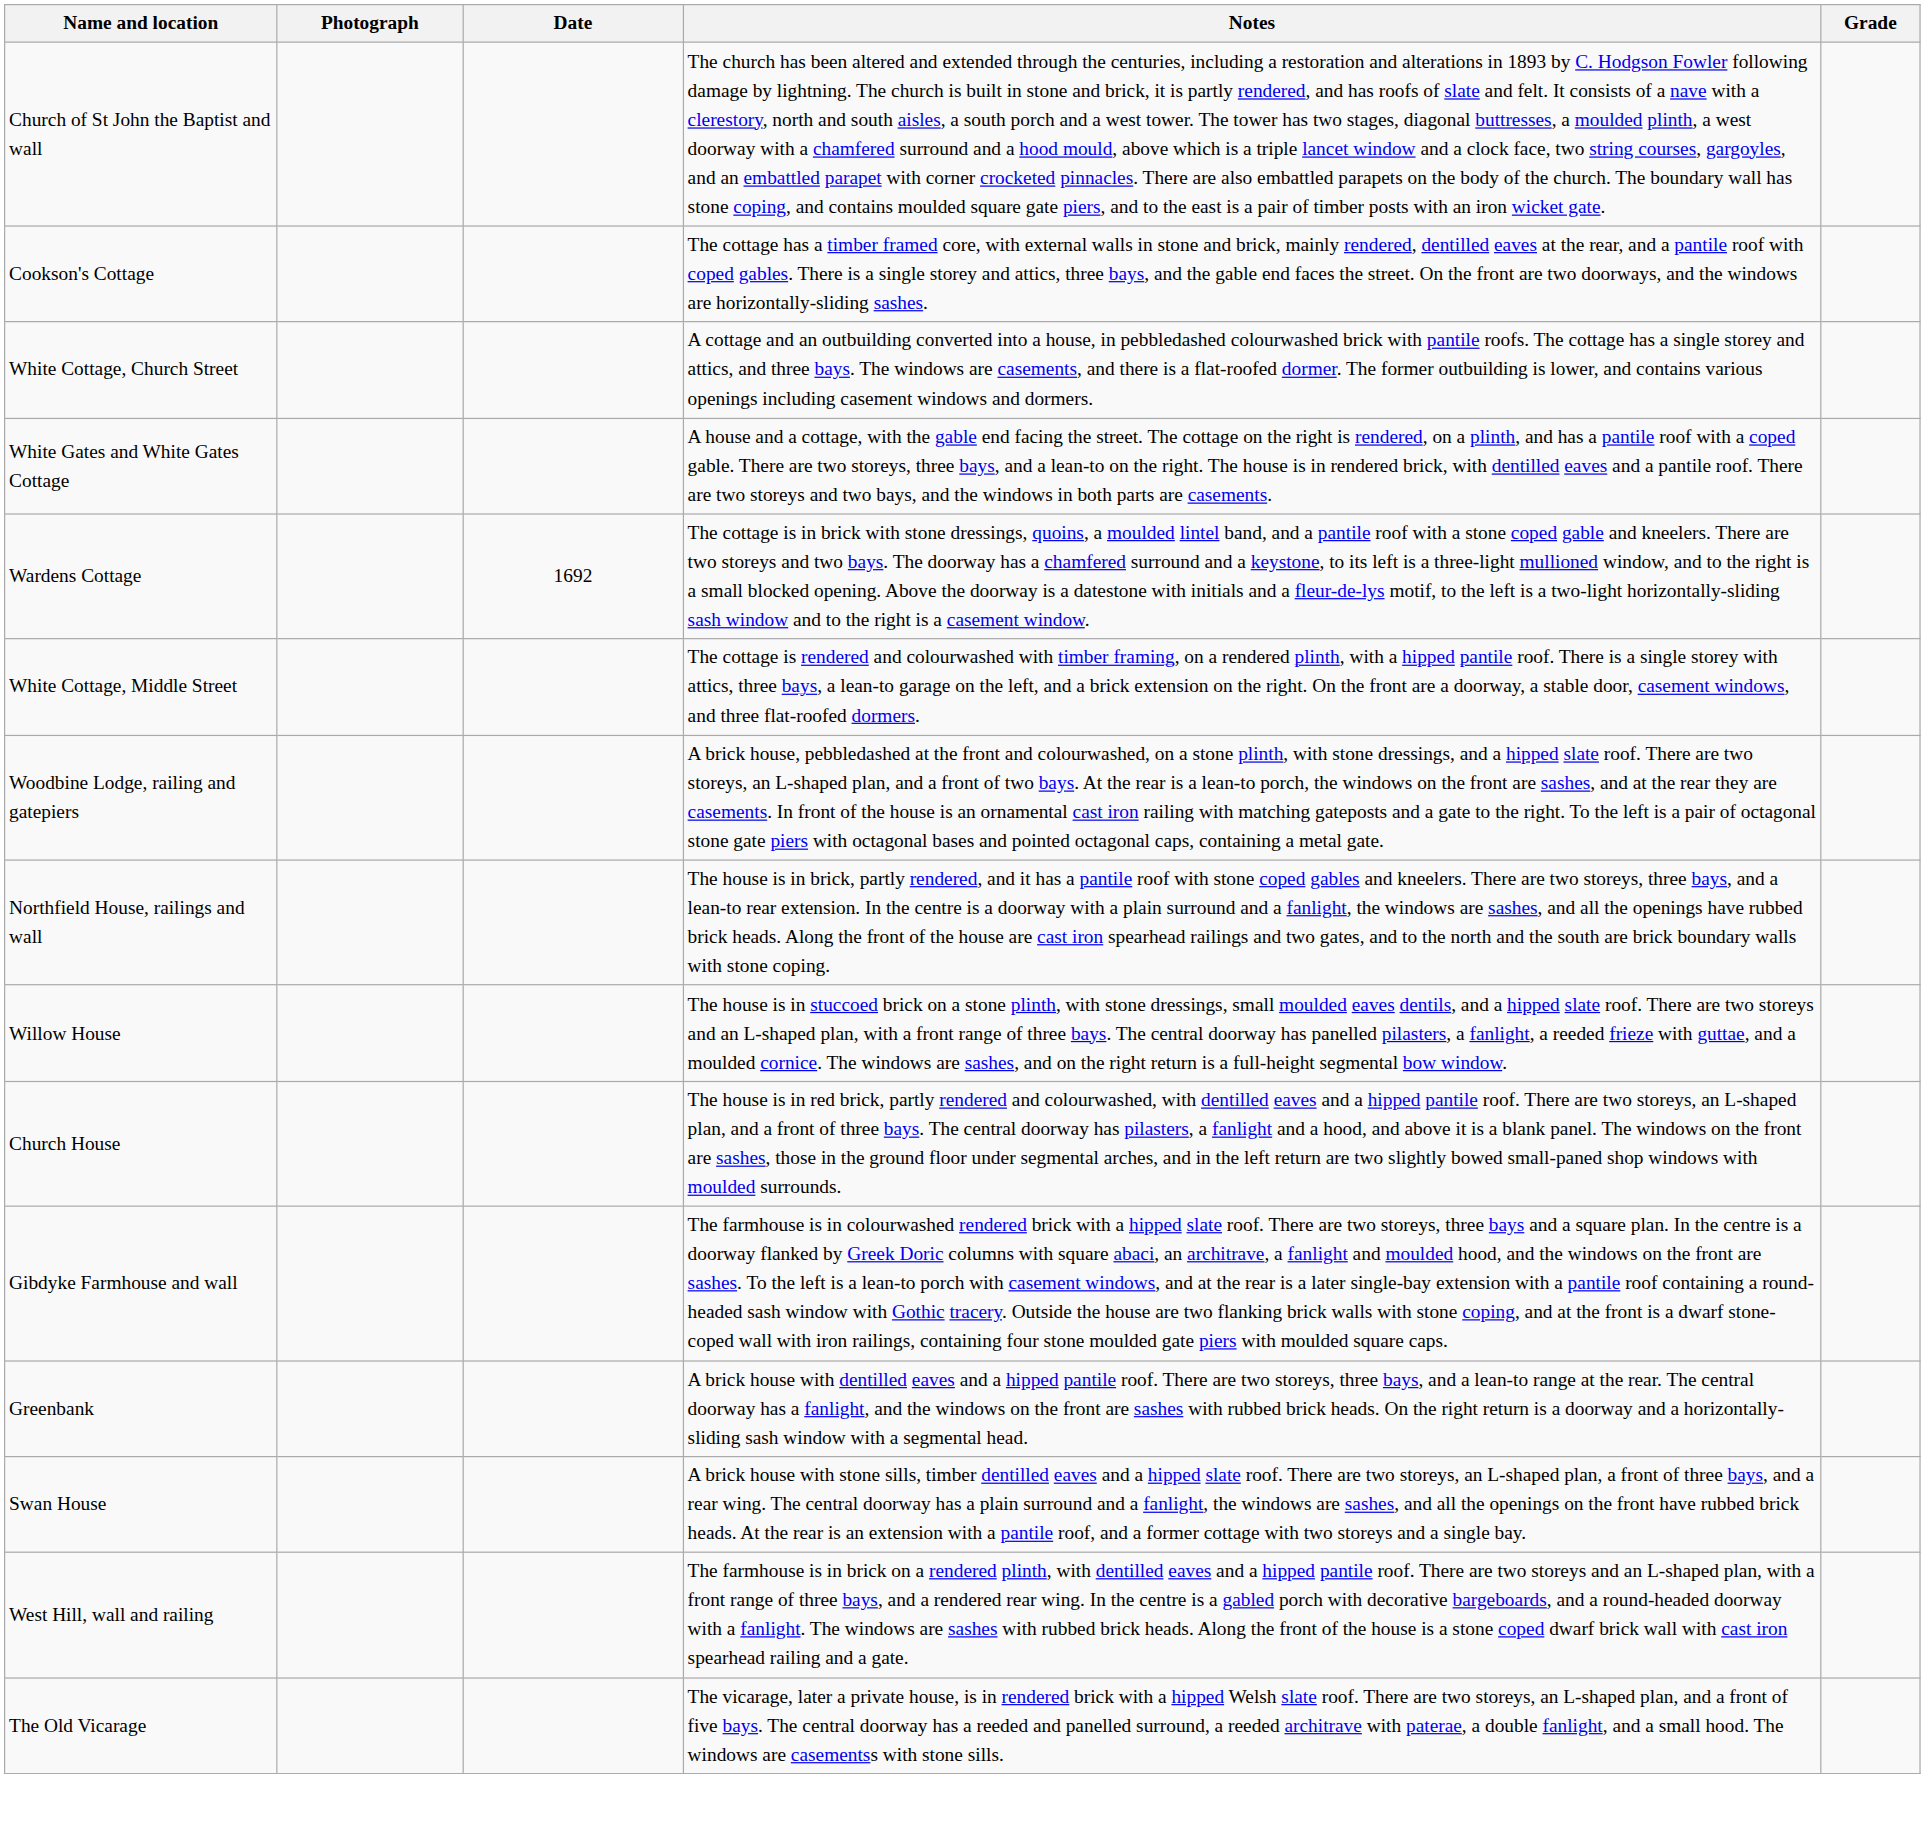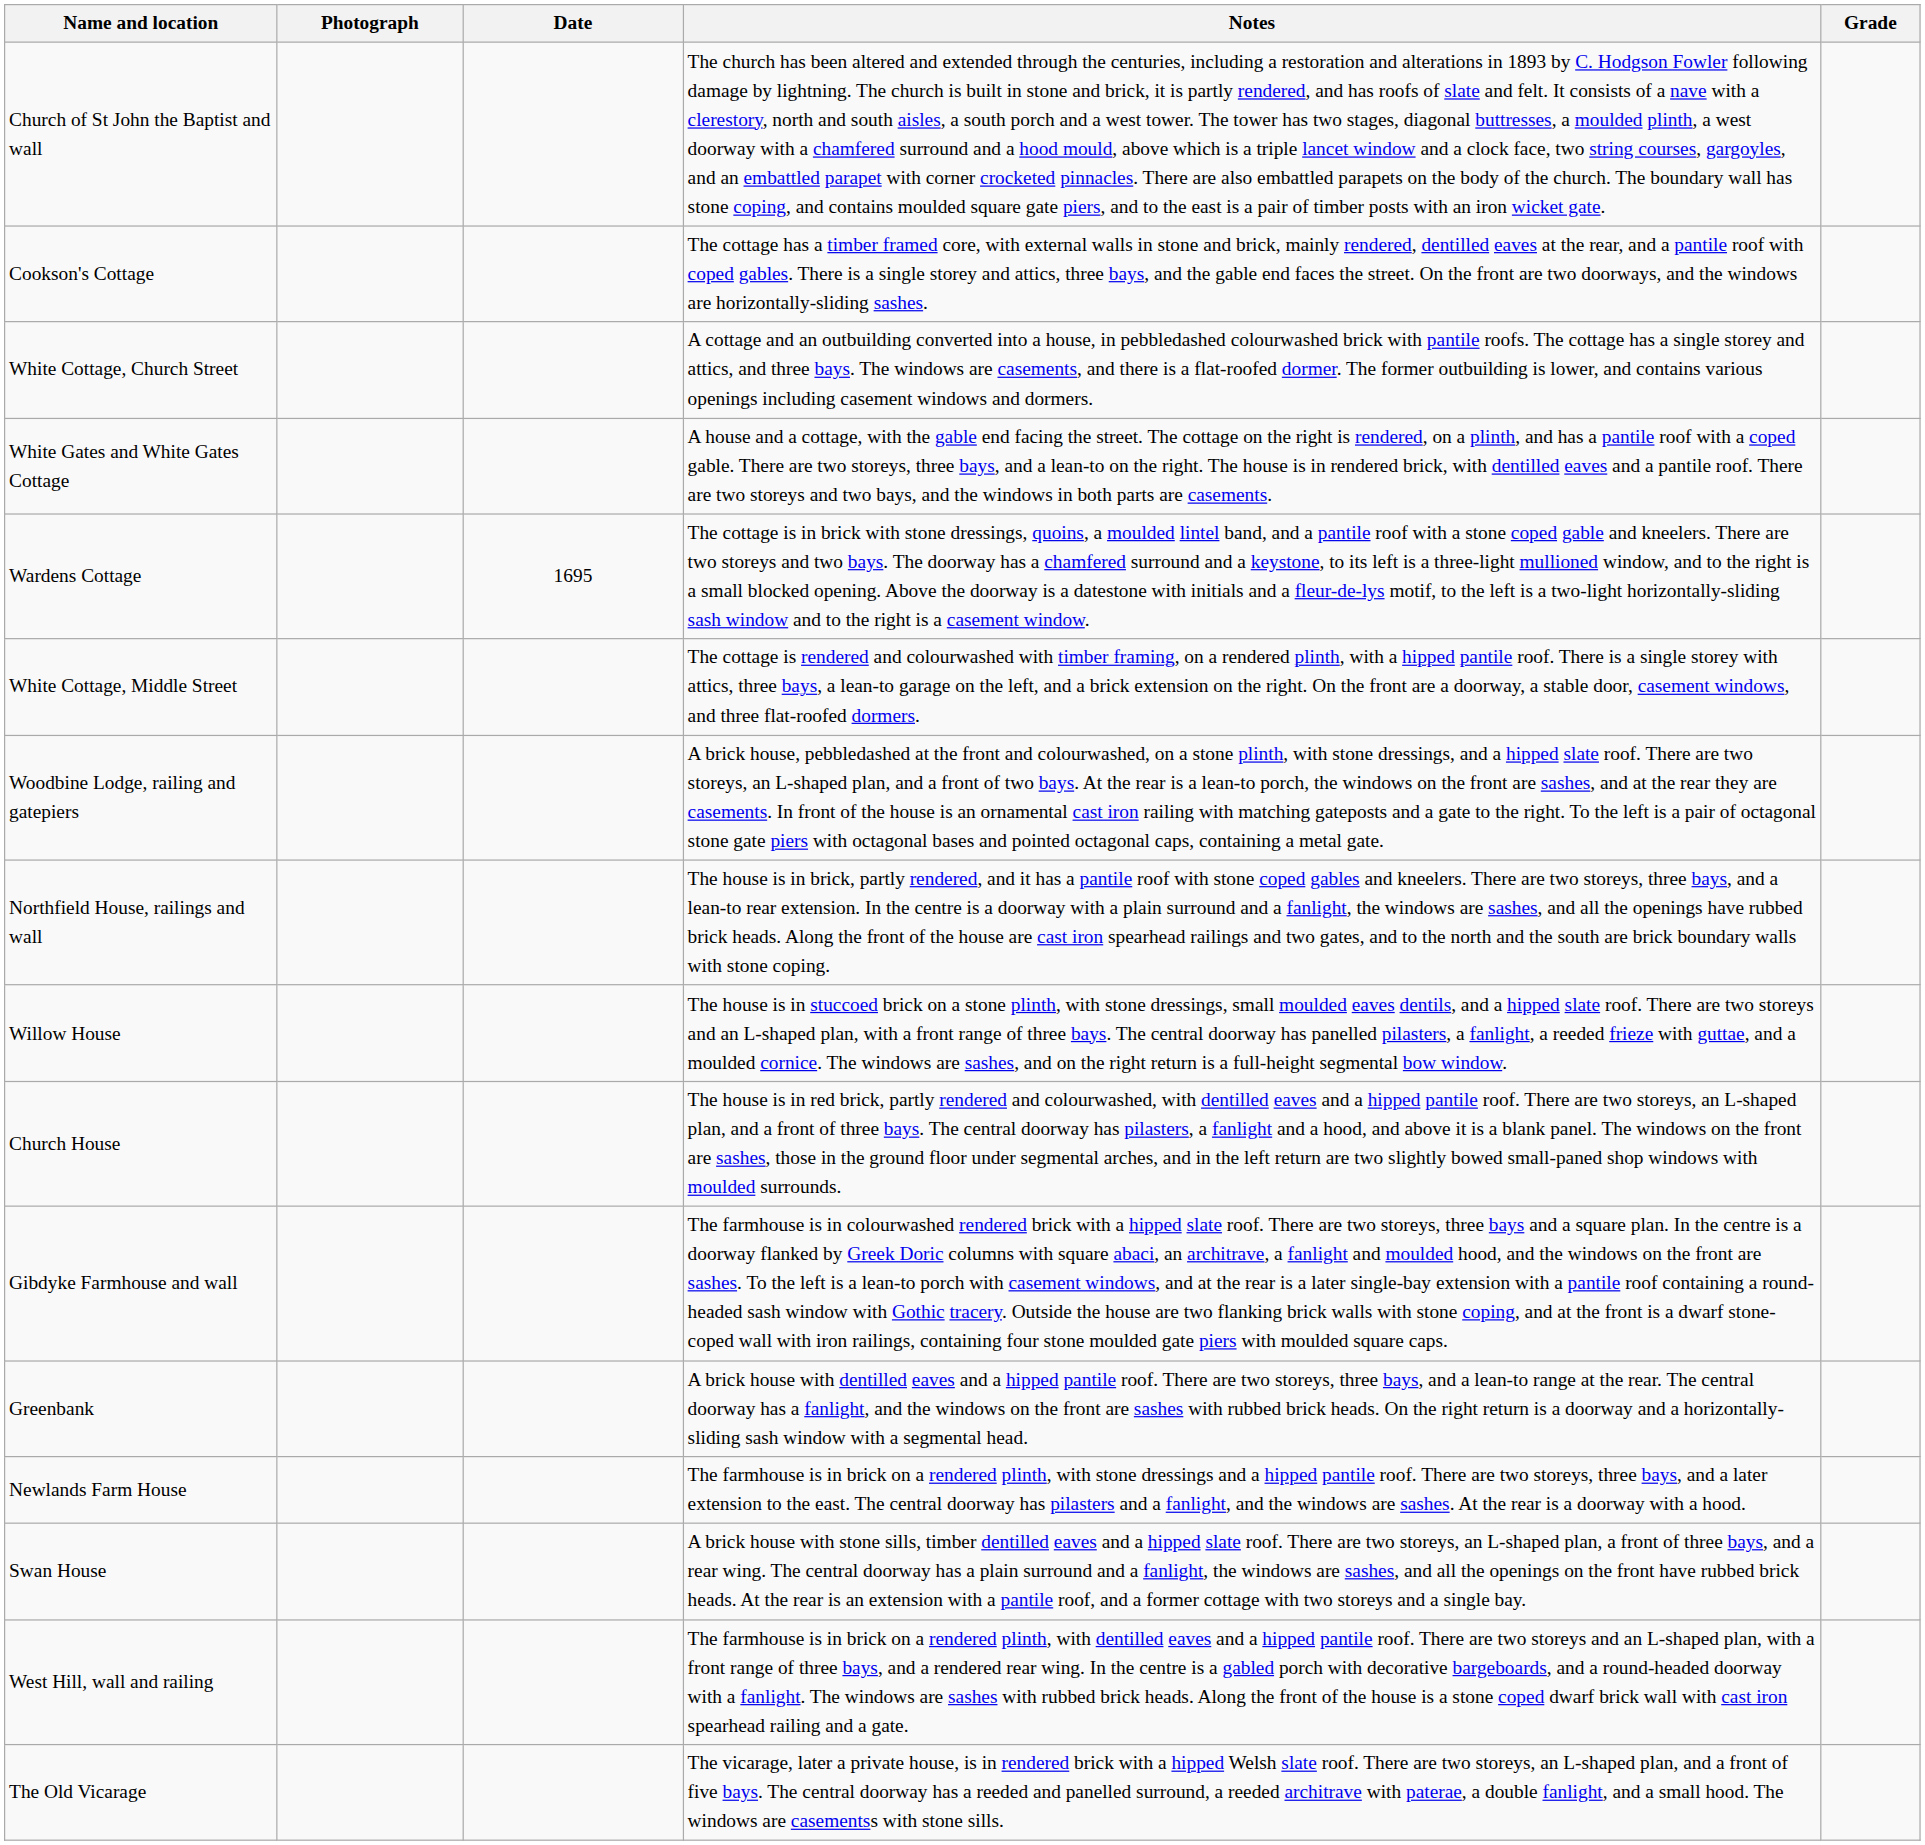Wardens Cottage | Date: 1692 -> 1695
+ row: Newlands Farm House | The farmhouse is in brick on a rendered plinth, with stone dressings and a hipped pantile roof. There are two storeys, three bays, and a later extension to the east. The central doorway has pilasters and a fanlight, and the windows are sashes. At the rear is a doorway with a hood.
